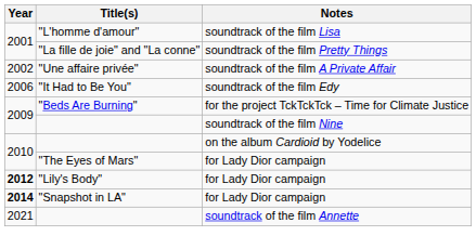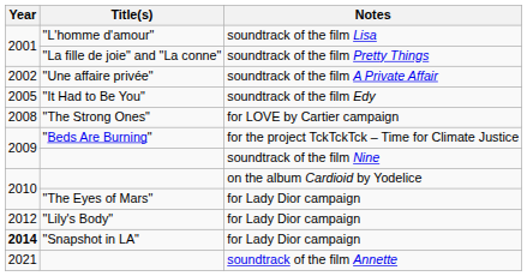"It Had to Be You" | Year: 2006 -> 2005
+ row: 2008 | "The Strong Ones" | for LOVE by Cartier campaign
"Lily's Body" | Year: bold -> normal
